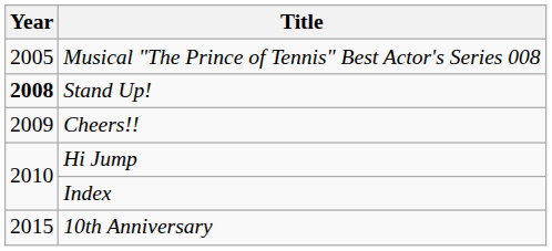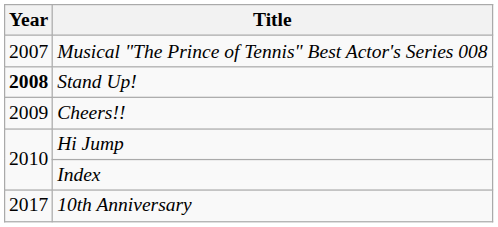Musical "The Prince of Tennis" Best Actor's Series 008 | Year: 2005 -> 2007
10th Anniversary | Year: 2015 -> 2017
